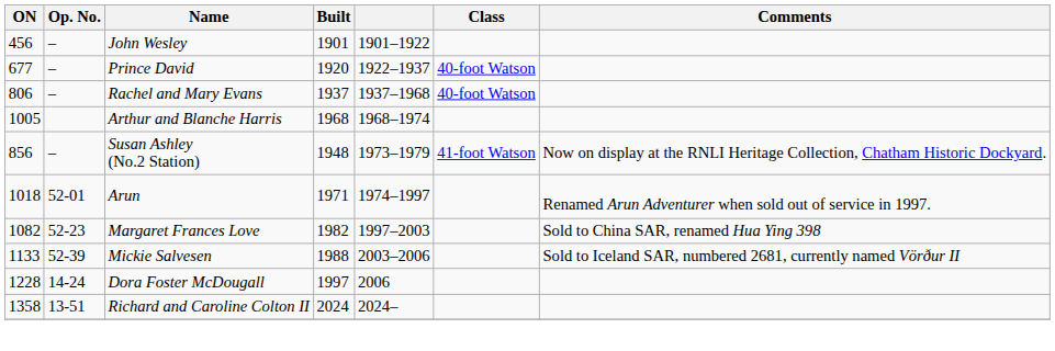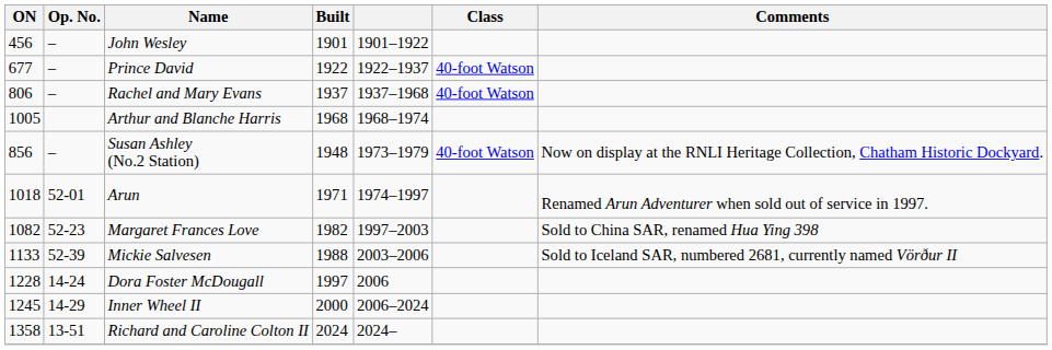Prince David | Built: 1920 -> 1922
Susan Ashley (No.2 Station) | Class: 41-foot Watson -> 40-foot Watson
+ row: 1245 | 14-29 | Inner Wheel II | 2000 | 2006–2024
